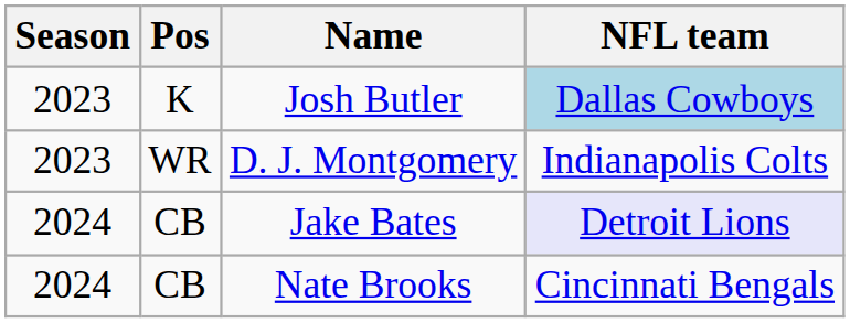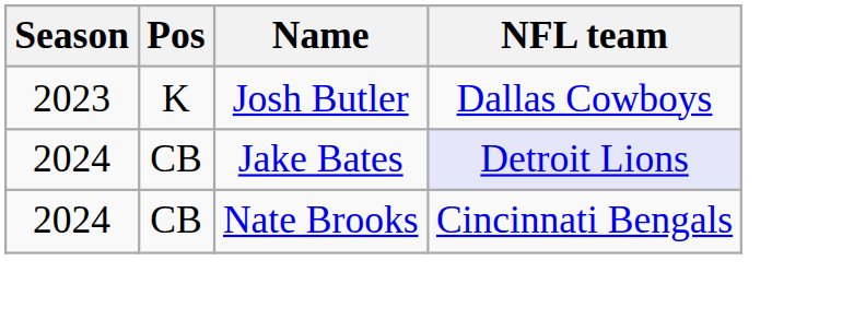Josh Butler | NFL team: lightblue background -> no background
- row: 2023 | WR | D. J. Montgomery | Indianapolis Colts
